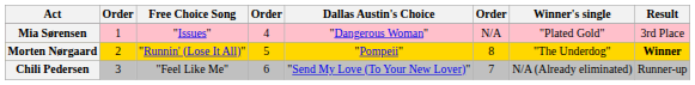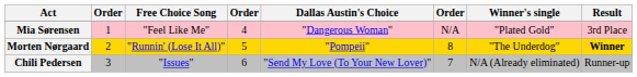Mia Sørensen | Free Choice Song: "Issues" -> "Feel Like Me"
Chili Pedersen | Free Choice Song: "Feel Like Me" -> "Issues"
